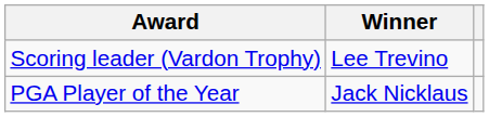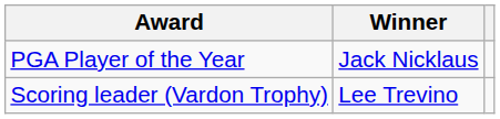rows swapped: PGA Player of the Year <-> Scoring leader (Vardon Trophy)
